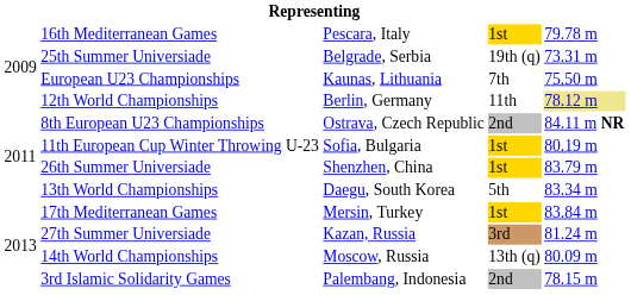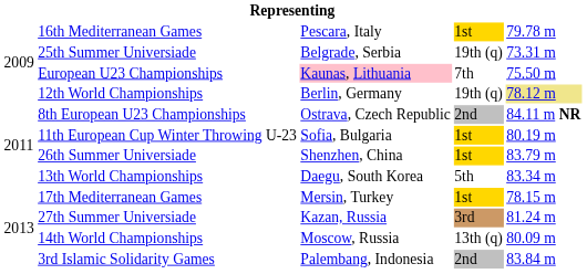European U23 Championships | column 3: no background -> pink background
12th World Championships | column 4: 11th -> 19th (q)
17th Mediterranean Games | column 5: 83.84 m -> 78.15 m
3rd Islamic Solidarity Games | column 5: 78.15 m -> 83.84 m
